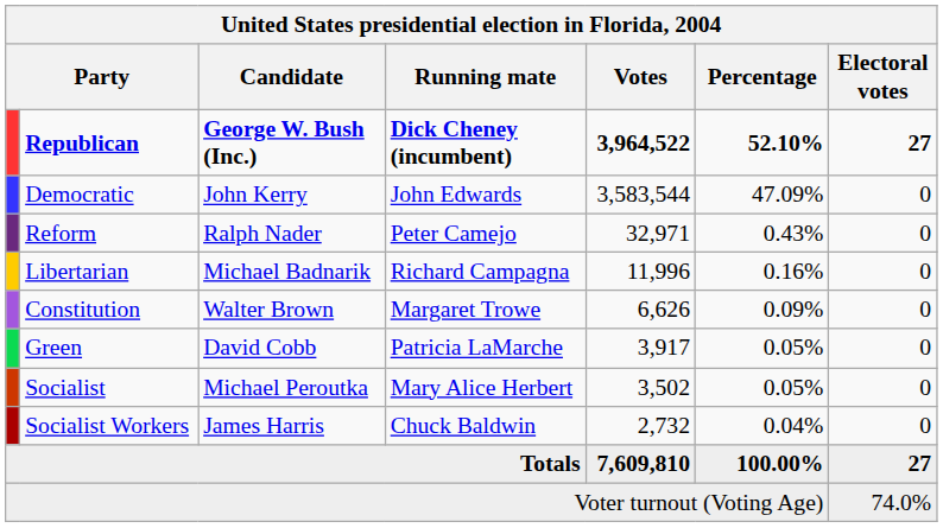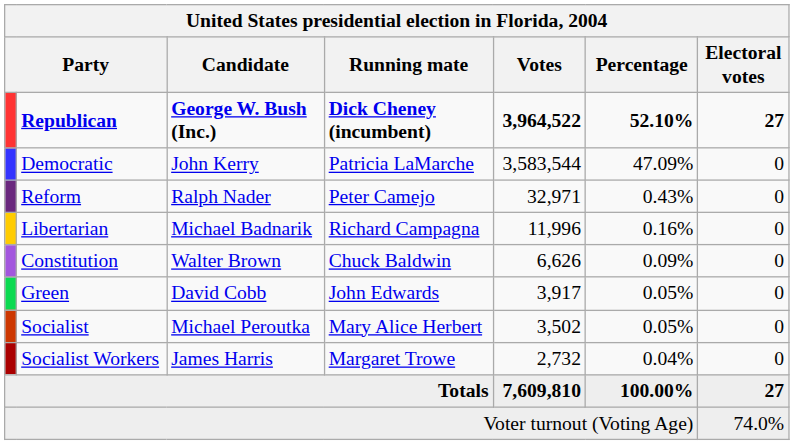Democratic | Running mate: John Edwards -> Patricia LaMarche
Constitution | Running mate: Margaret Trowe -> Chuck Baldwin
Green | Running mate: Patricia LaMarche -> John Edwards
Socialist Workers | Running mate: Chuck Baldwin -> Margaret Trowe
